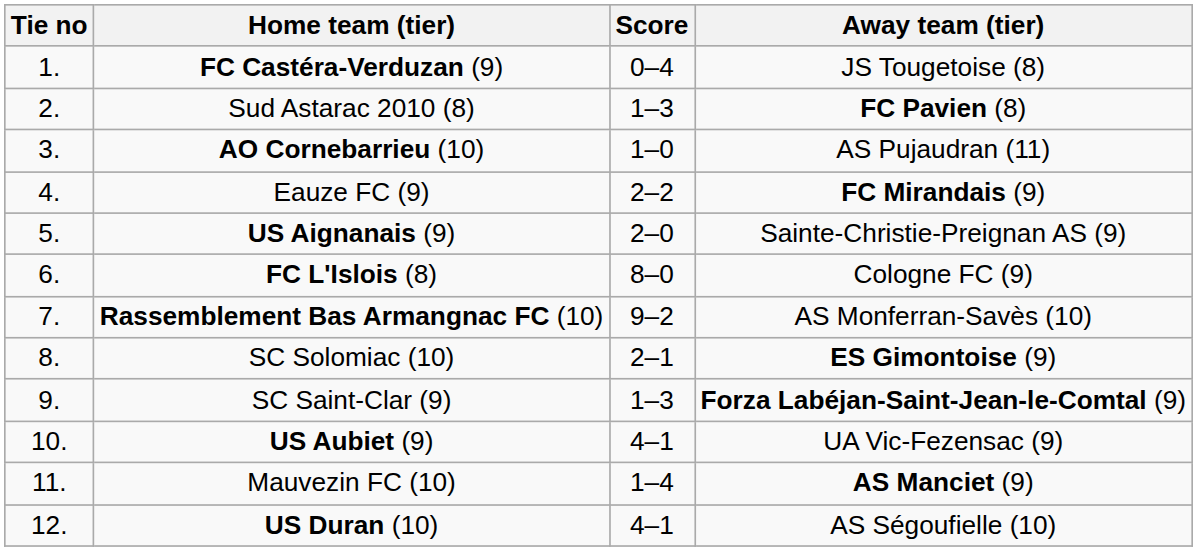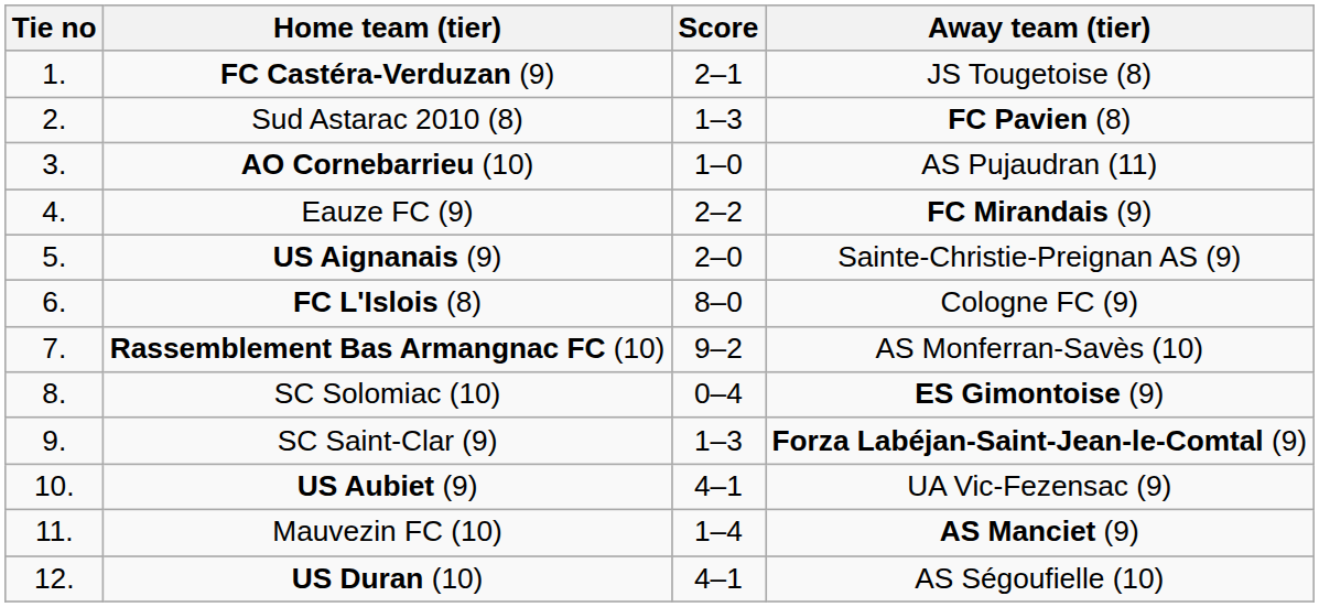FC Castéra-Verduzan (9) | Score: 0–4 -> 2–1
SC Solomiac (10) | Score: 2–1 -> 0–4
